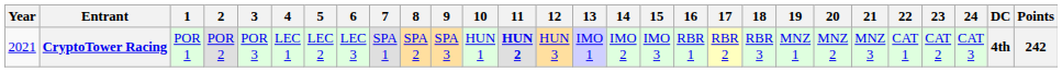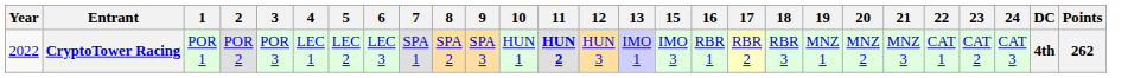- column: 14 | IMO 2
CryptoTower Racing | Year: 2021 -> 2022
CryptoTower Racing | Points: 242 -> 262
